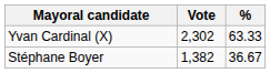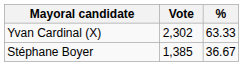Stéphane Boyer | Vote: 1,382 -> 1,385
